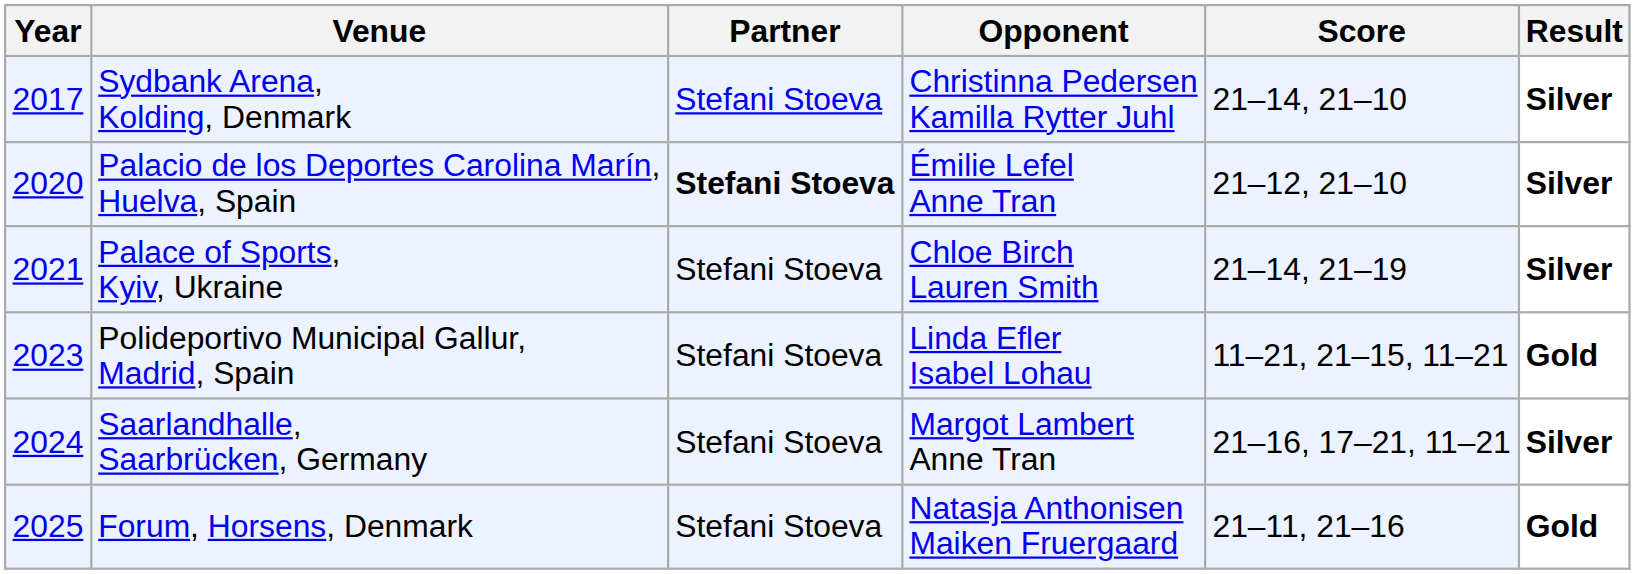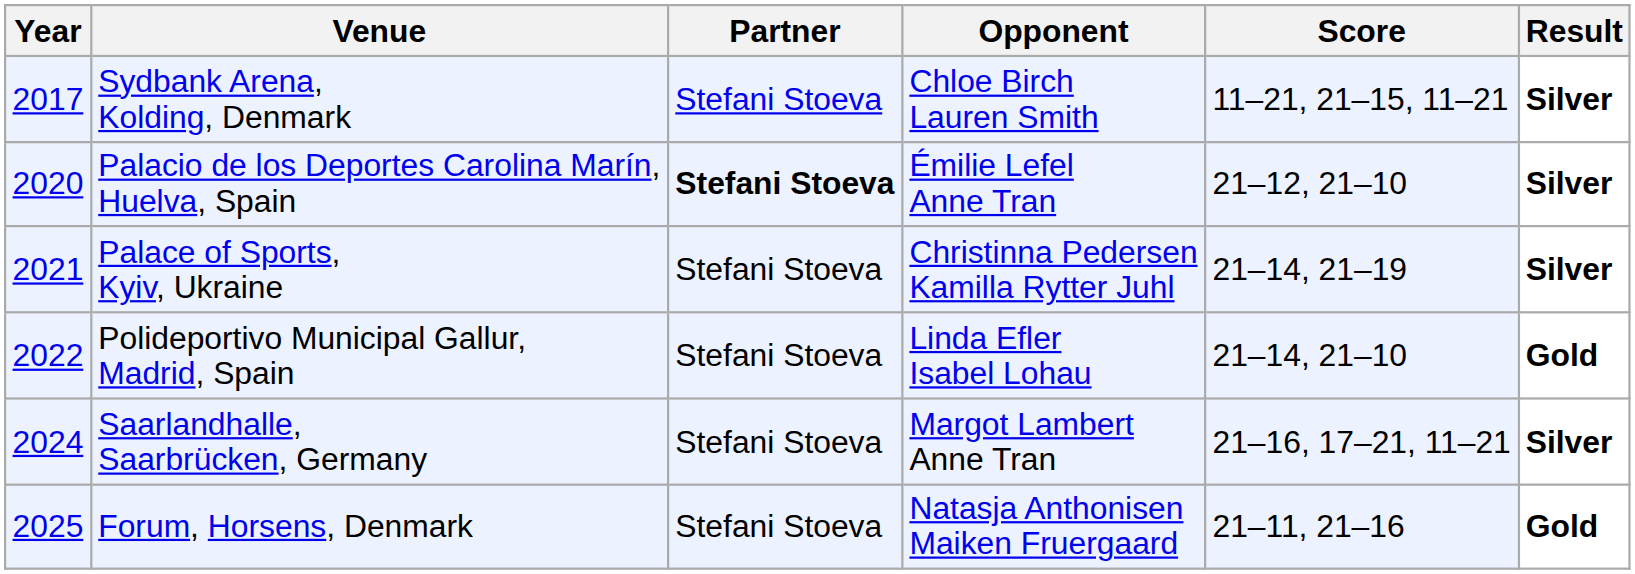Sydbank Arena, Kolding, Denmark | Opponent: Christinna Pedersen Kamilla Rytter Juhl -> Chloe Birch Lauren Smith
Sydbank Arena, Kolding, Denmark | Score: 21–14, 21–10 -> 11–21, 21–15, 11–21
Palace of Sports, Kyiv, Ukraine | Opponent: Chloe Birch Lauren Smith -> Christinna Pedersen Kamilla Rytter Juhl
Polideportivo Municipal Gallur, Madrid, Spain | Year: 2023 -> 2022
Polideportivo Municipal Gallur, Madrid, Spain | Score: 11–21, 21–15, 11–21 -> 21–14, 21–10
